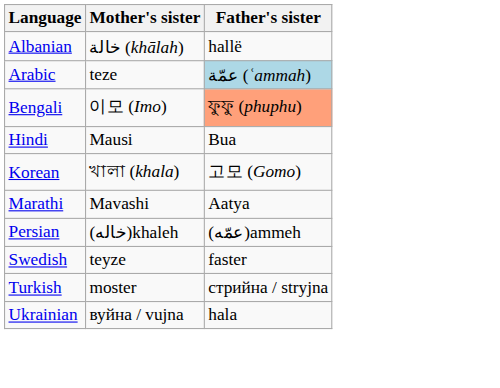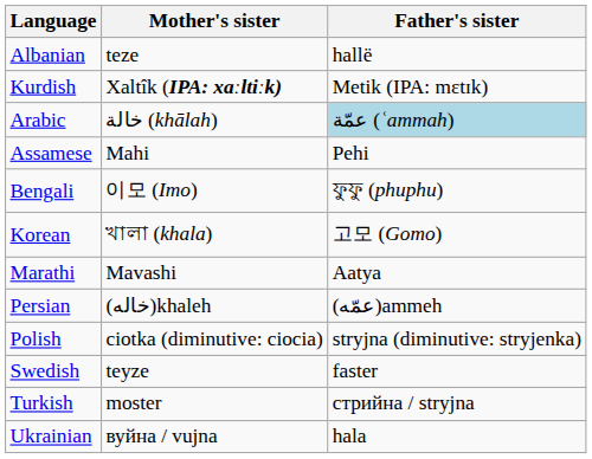Albanian | Mother's sister: خالة (khālah) -> teze
+ row: Kurdish | Xaltîk (IPA: xɑːltiːk) | Metik (IPA: mɛtɪk)
Arabic | Mother's sister: teze -> خالة (khālah)
+ row: Assamese | Mahi | Pehi
Bengali | Father's sister: lightsalmon background -> no background
- row: Hindi | Mausi | Bua
+ row: Polish | ciotka (diminutive: ciocia) | stryjna (diminutive: stryjenka)
